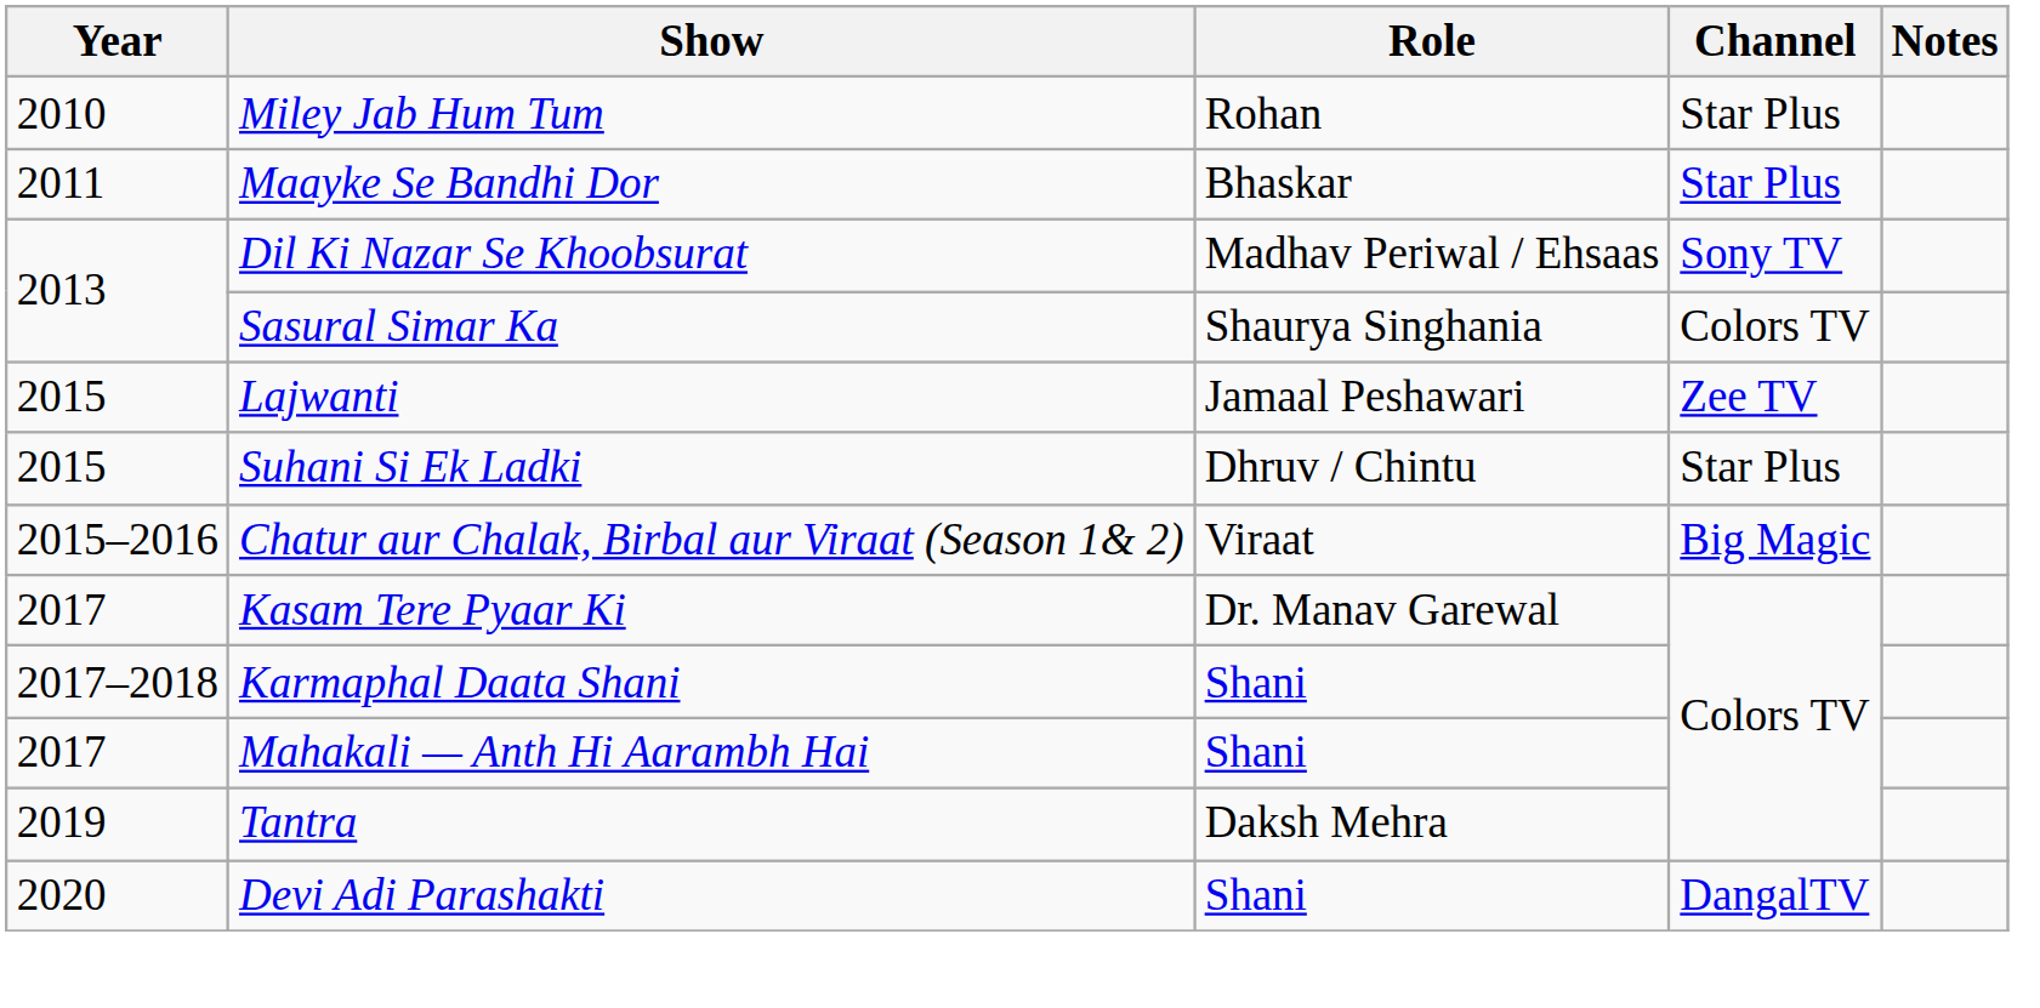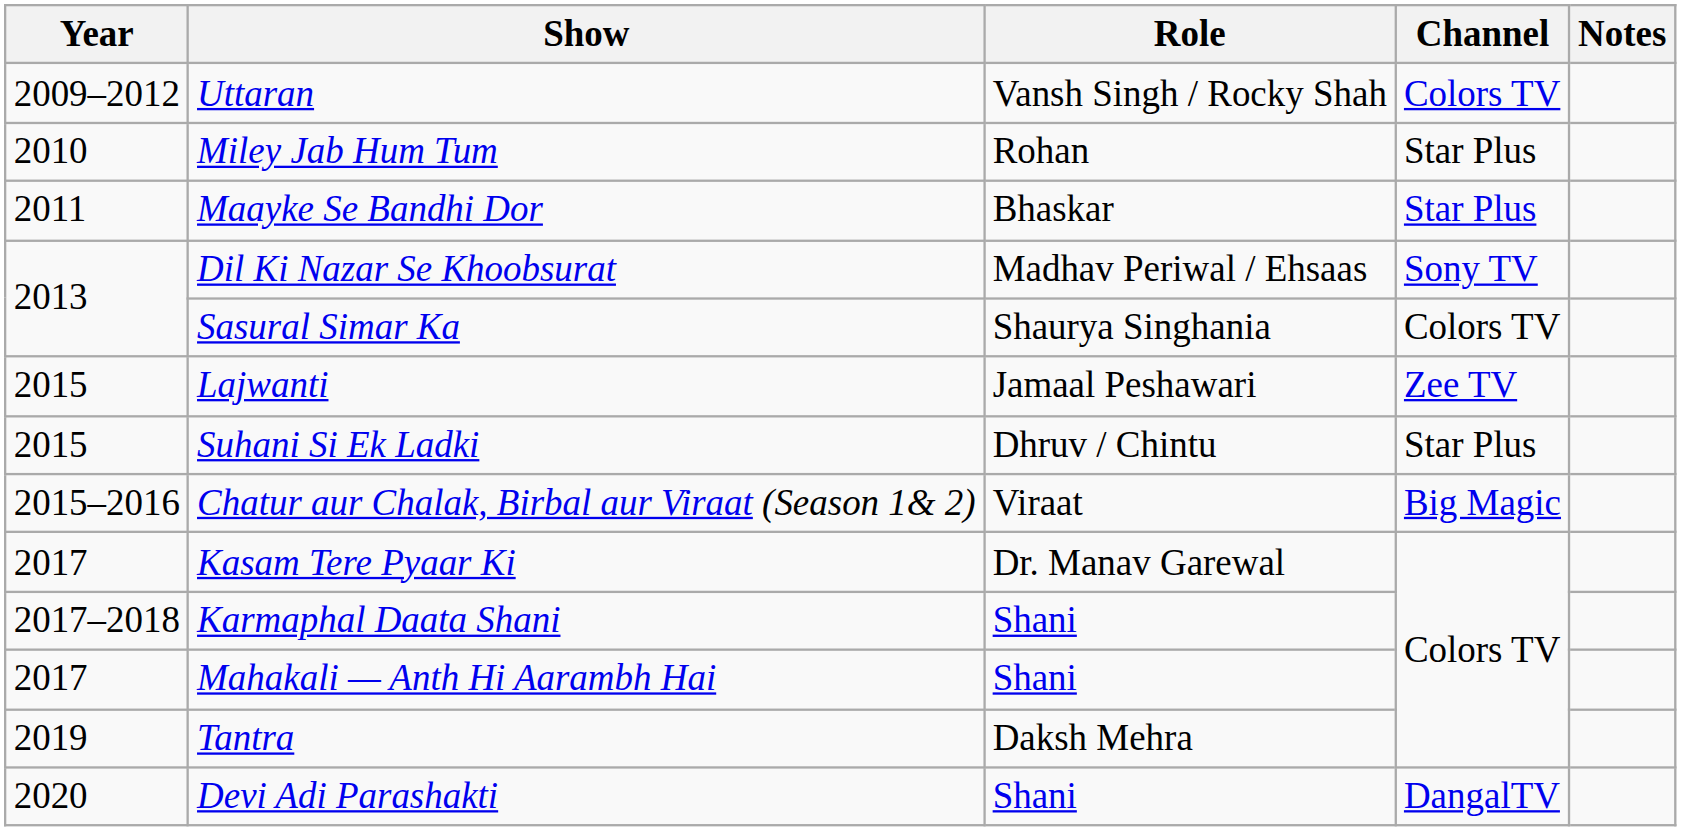+ row: 2009–2012 | Uttaran | Vansh Singh / Rocky Shah | Colors TV
